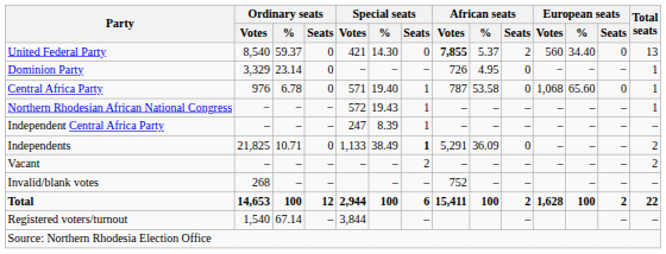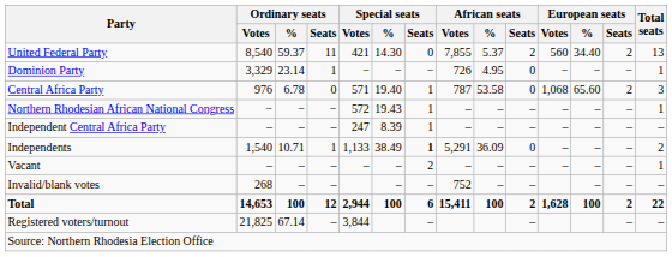United Federal Party | Ordinary seats / Seats: 0 -> 11
United Federal Party | African seats / Votes: bold -> normal
United Federal Party | European seats / Seats: 0 -> 2
Dominion Party | Ordinary seats / Seats: 0 -> 1
Central Africa Party | European seats / Seats: 0 -> 2
Central Africa Party | Total seats: 1 -> 3
Independents | Ordinary seats / Votes: 21,825 -> 1,540
Independents | Ordinary seats / Seats: 0 -> 1
Vacant | Total seats: 2 -> 1
Registered voters/turnout | Ordinary seats / Votes: 1,540 -> 21,825
